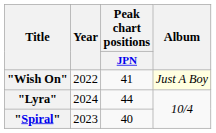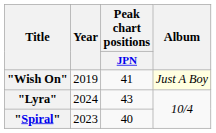"Wish On" | Year: 2022 -> 2019
"Lyra" | Peak chart positions / JPN: 44 -> 43
